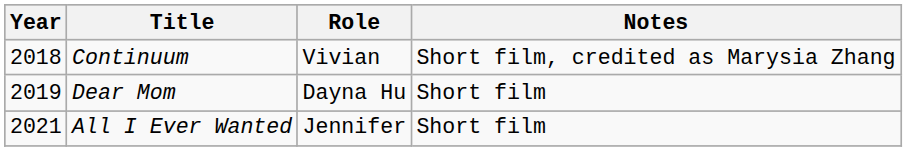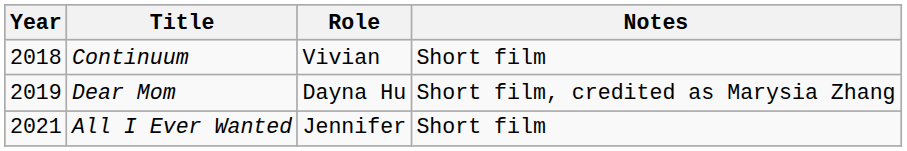Continuum | Notes: Short film, credited as Marysia Zhang -> Short film
Dear Mom | Notes: Short film -> Short film, credited as Marysia Zhang
